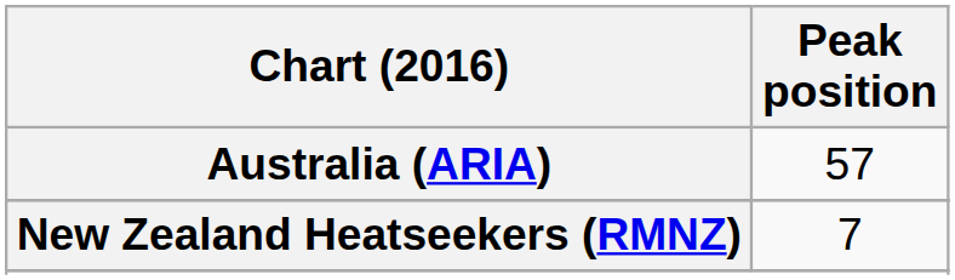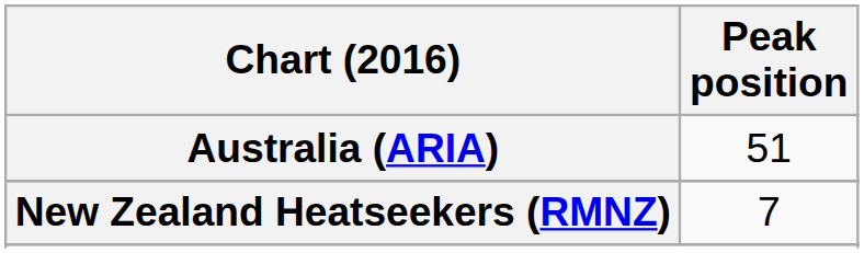Australia (ARIA) | Peak position: 57 -> 51
